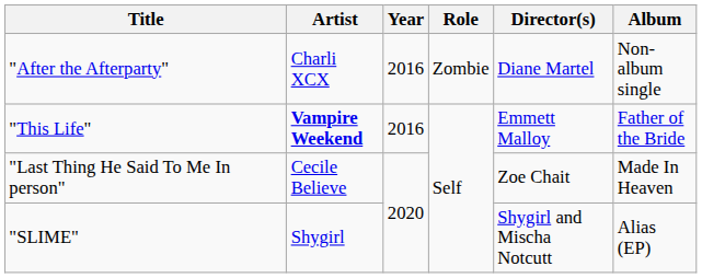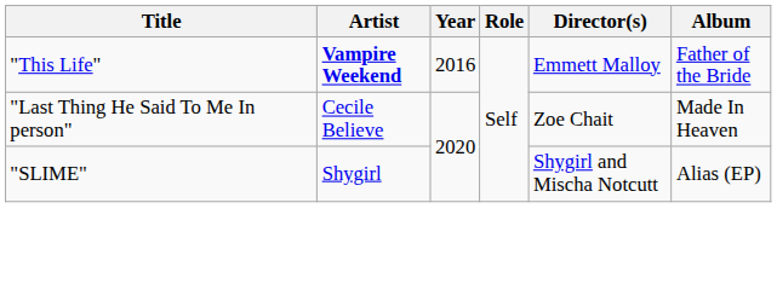- row: "After the Afterparty" | Charli XCX | 2016 | Zombie | Diane Martel | Non-album single
